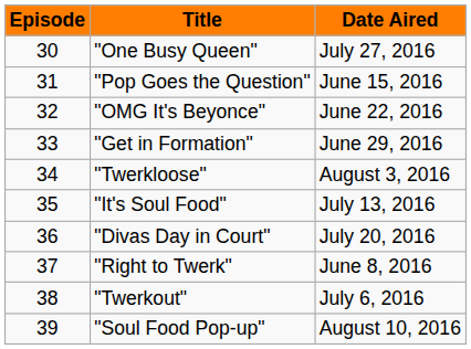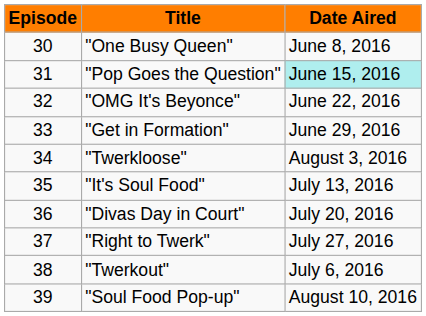"One Busy Queen" | Date Aired: July 27, 2016 -> June 8, 2016
"Pop Goes the Question" | Date Aired: no background -> paleturquoise background
"Right to Twerk" | Date Aired: June 8, 2016 -> July 27, 2016
